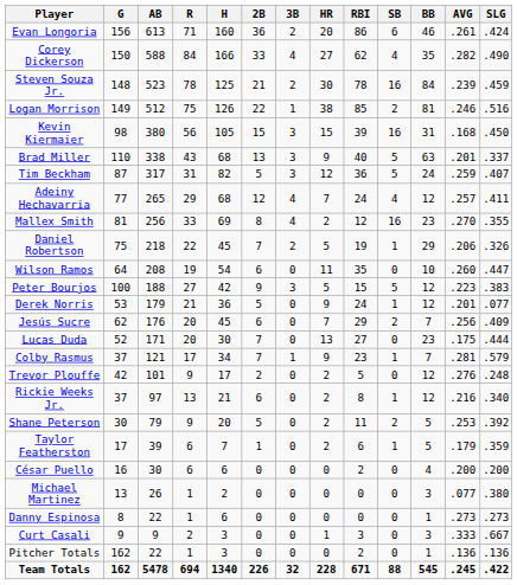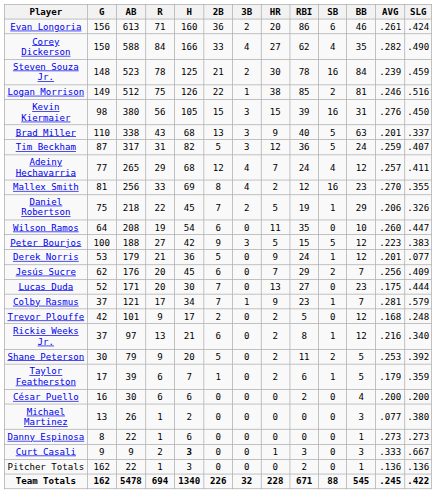Kevin Kiermaier | AVG: .168 -> .276
Trevor Plouffe | AVG: .276 -> .168
Curt Casali | H: normal -> bold
